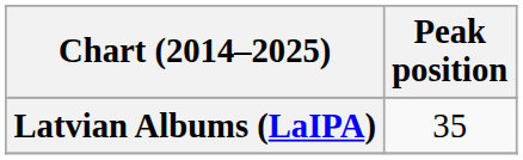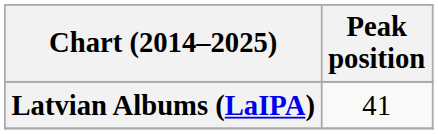Latvian Albums (LaIPA) | Peak position: 35 -> 41
